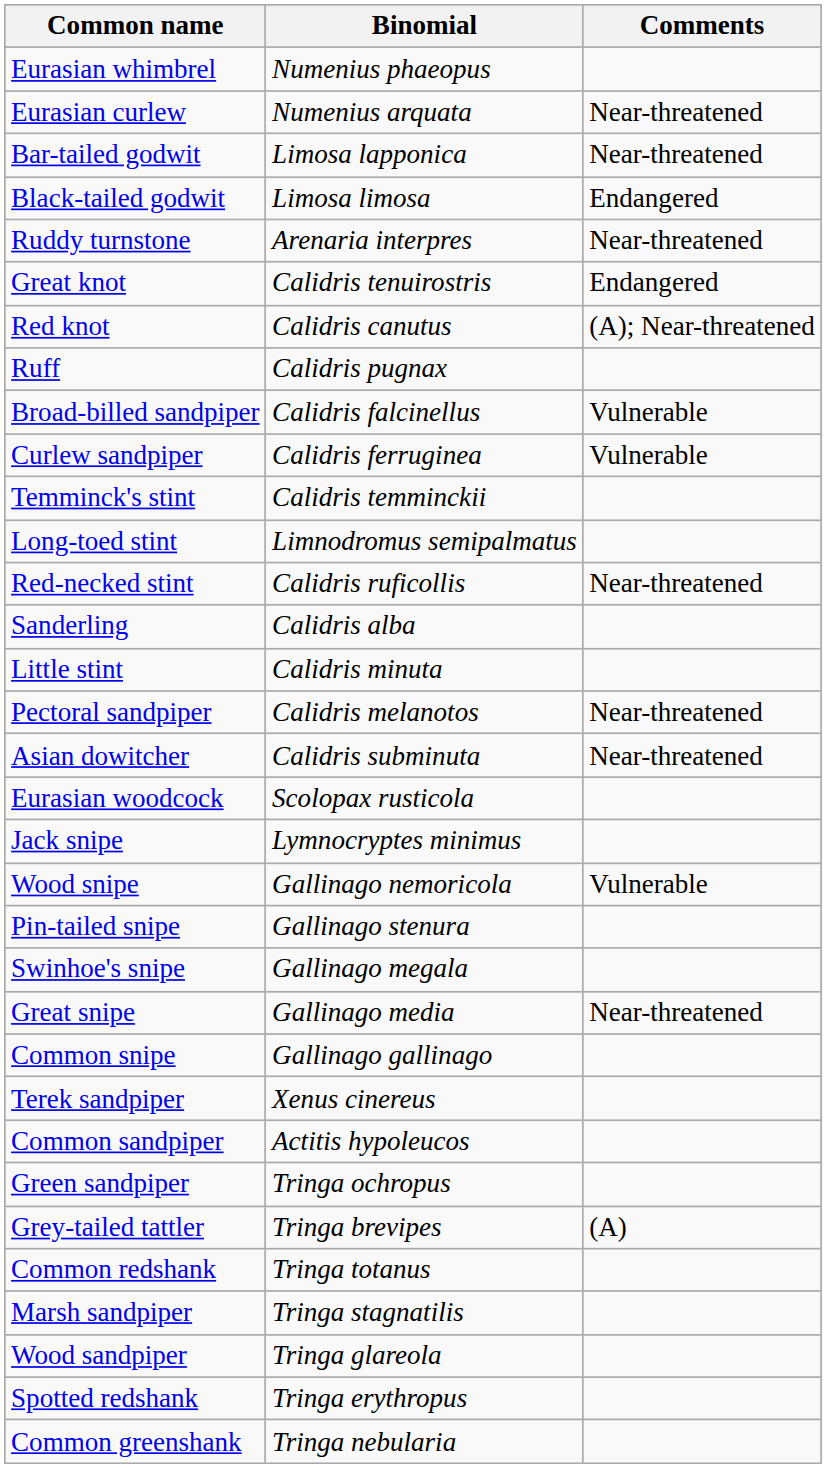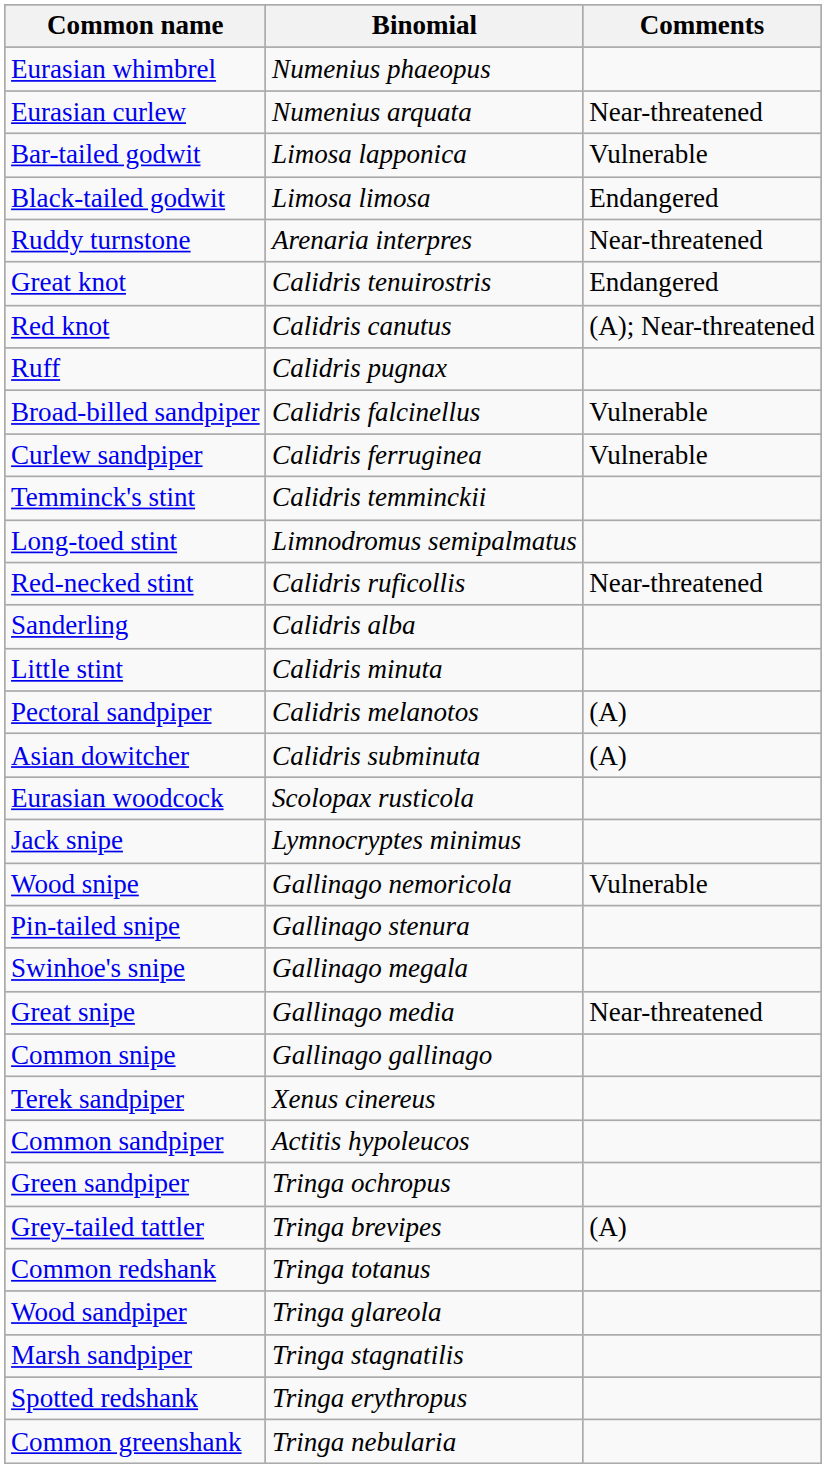Bar-tailed godwit | Comments: Near-threatened -> Vulnerable
Pectoral sandpiper | Comments: Near-threatened -> (A)
Asian dowitcher | Comments: Near-threatened -> (A)
rows swapped: Marsh sandpiper <-> Wood sandpiper
